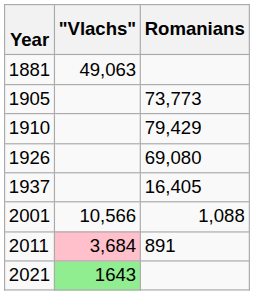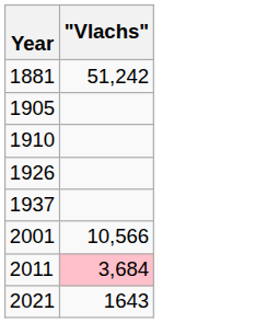- column: Romanians | 73,773 | 79,429 | 69,080 | 16,405 | 1,088 | 891
1881 | "Vlachs": 49,063 -> 51,242
2021 | "Vlachs": lightgreen background -> no background
